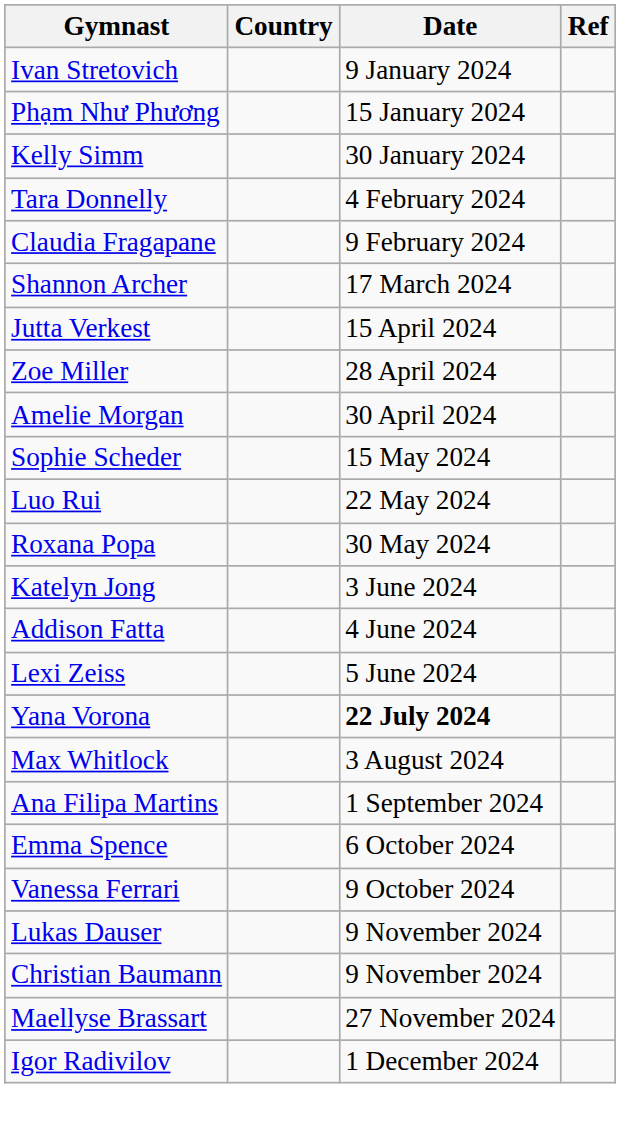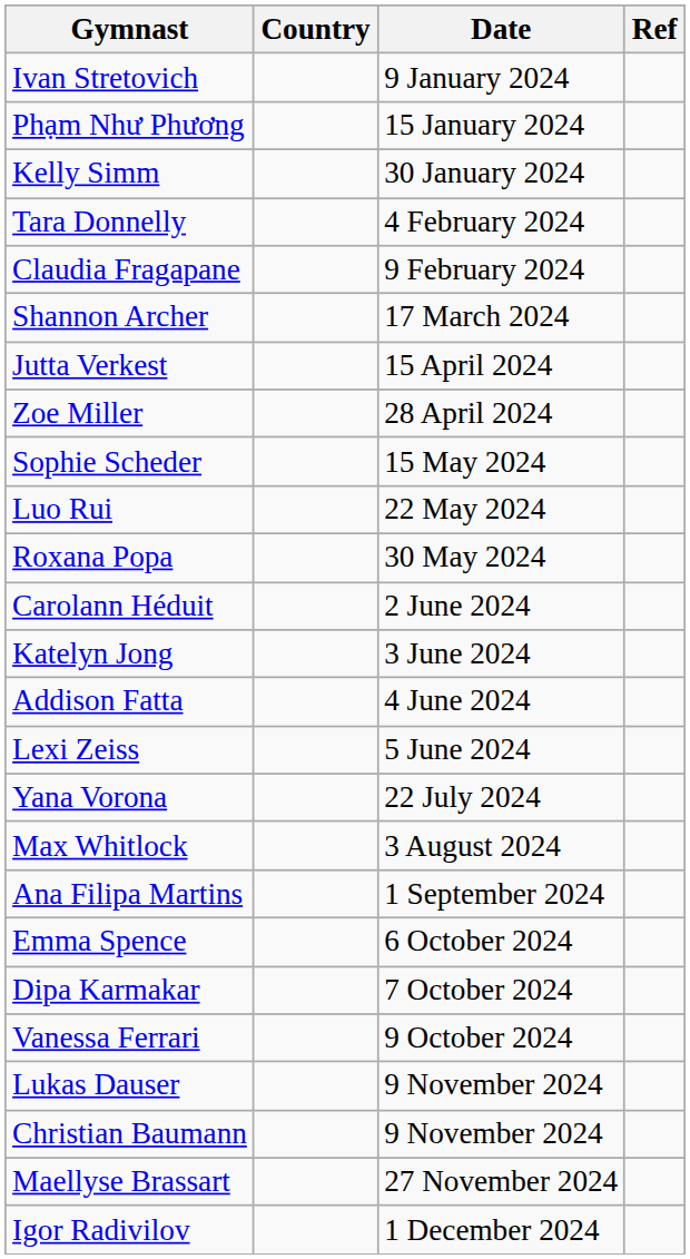- row: Amelie Morgan | 30 April 2024
+ row: Carolann Héduit | 2 June 2024
Yana Vorona | Date: bold -> normal
+ row: Dipa Karmakar | 7 October 2024
